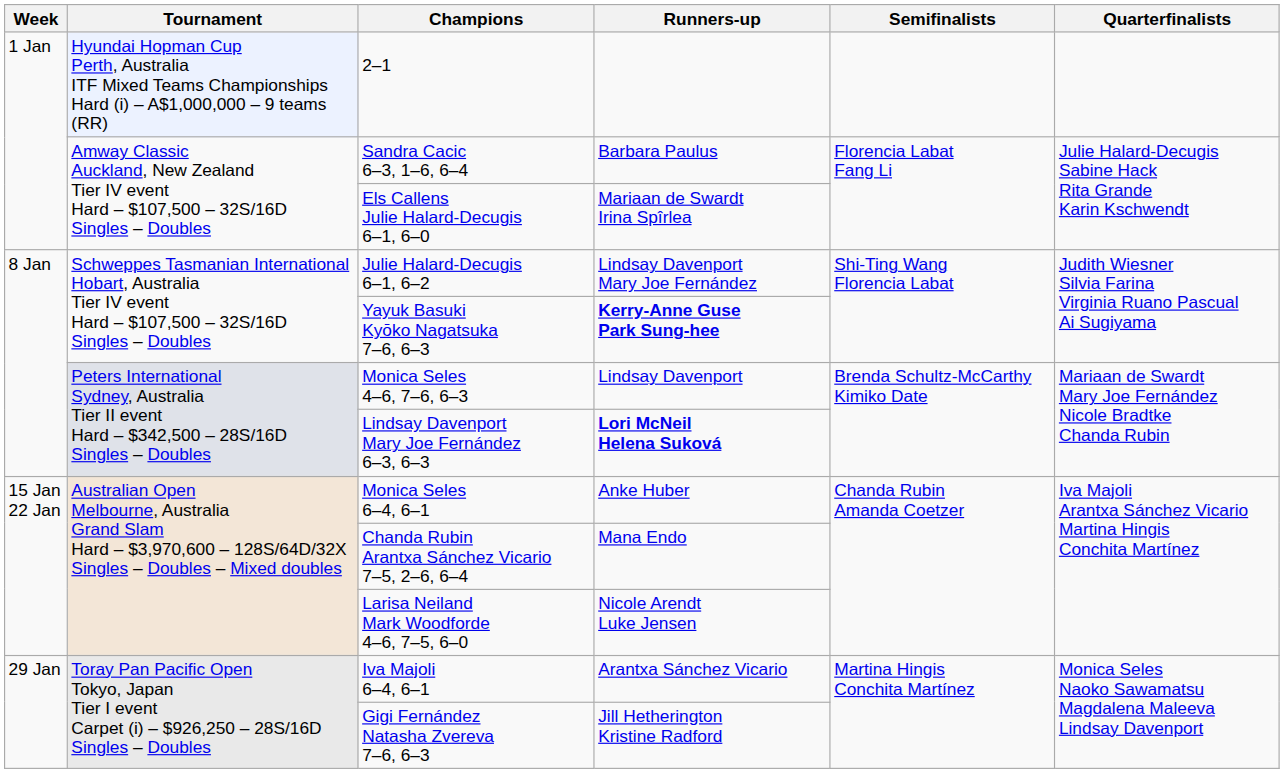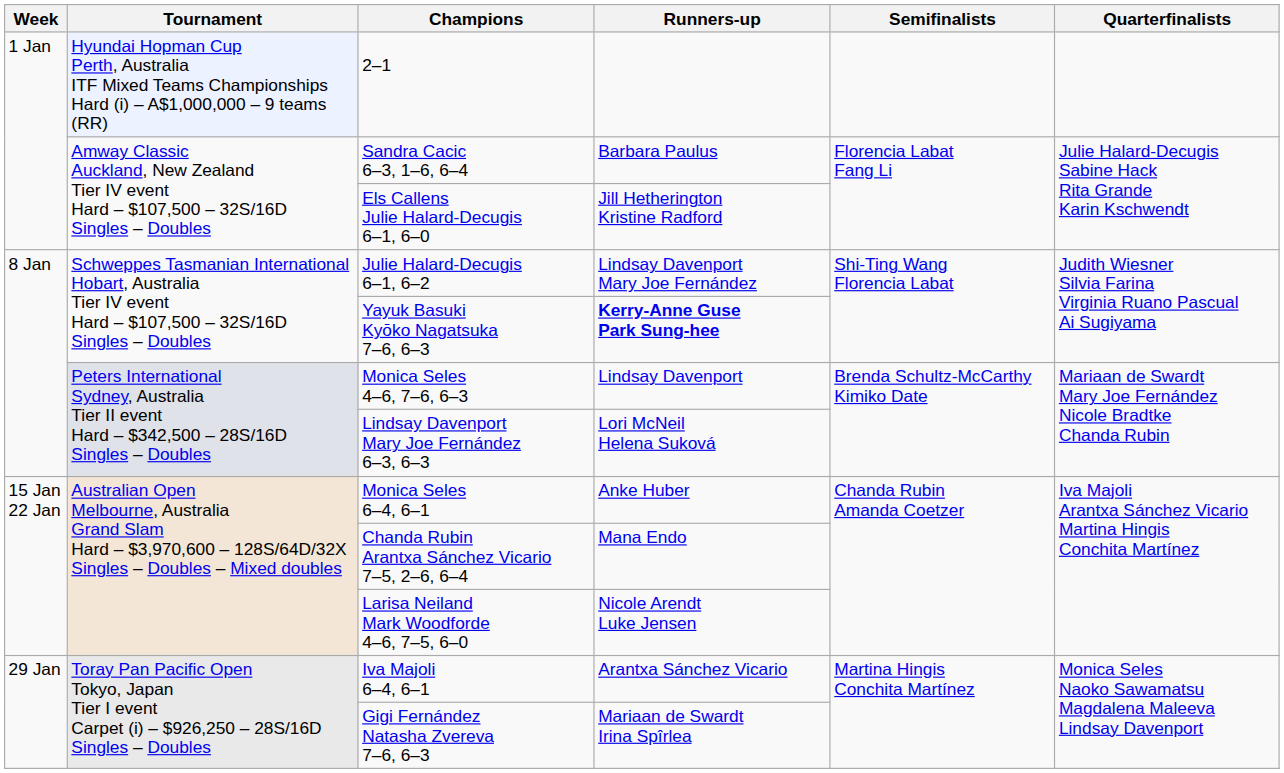Els Callens Julie Halard-Decugis 6–1, 6–0 | Runners-up: Mariaan de Swardt Irina Spîrlea -> Jill Hetherington Kristine Radford
Lindsay Davenport Mary Joe Fernández 6–3, 6–3 | Runners-up: bold -> normal
Gigi Fernández Natasha Zvereva 7–6, 6–3 | Runners-up: Jill Hetherington Kristine Radford -> Mariaan de Swardt Irina Spîrlea
